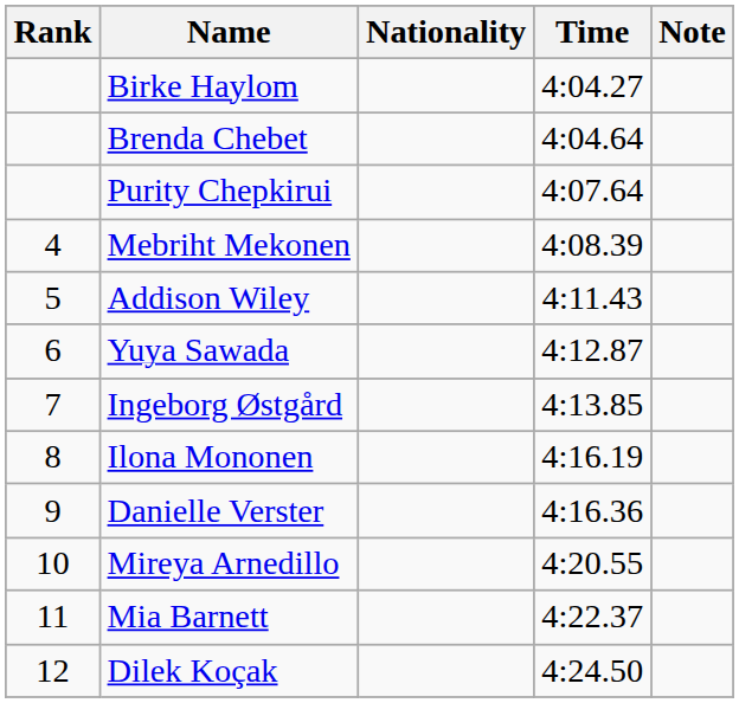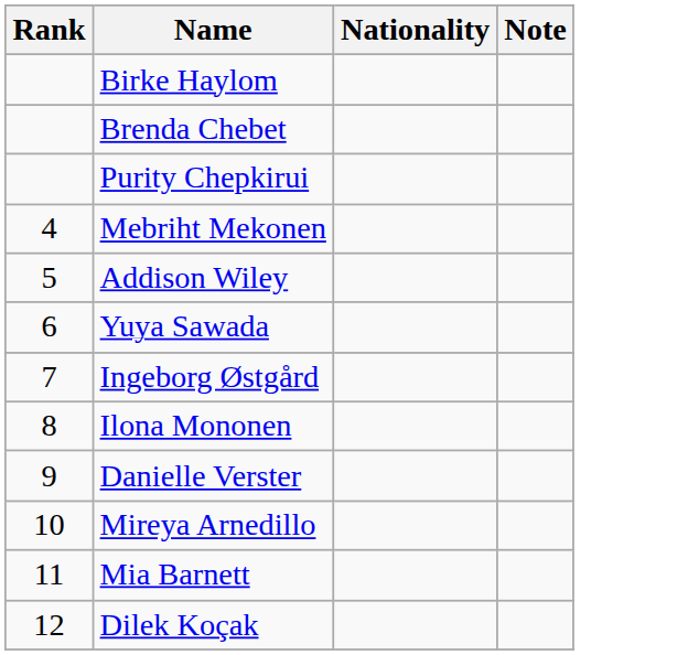- column: Time | 4:04.27 | 4:04.64 | 4:07.64 | 4:08.39 | 4:11.43 | 4:12.87 | 4:13.85 | 4:16.19 | 4:16.36 | 4:20.55 | 4:22.37 | 4:24.50
